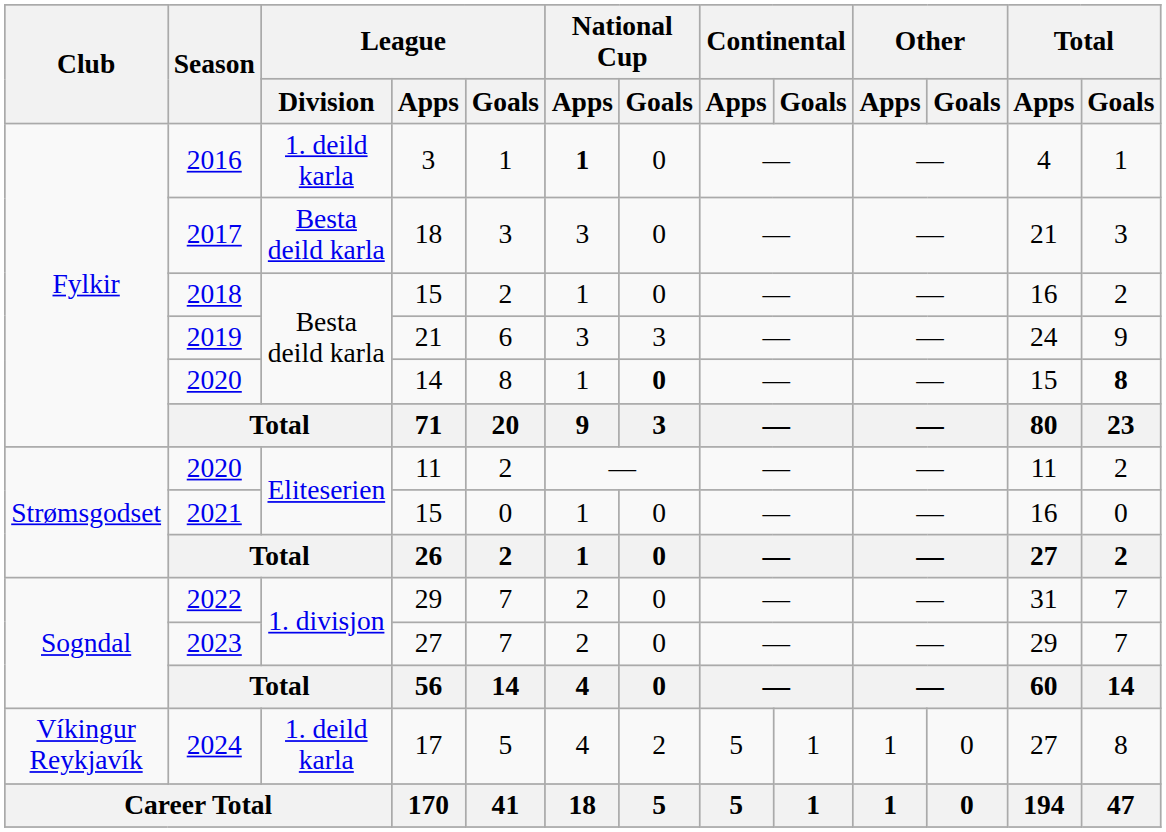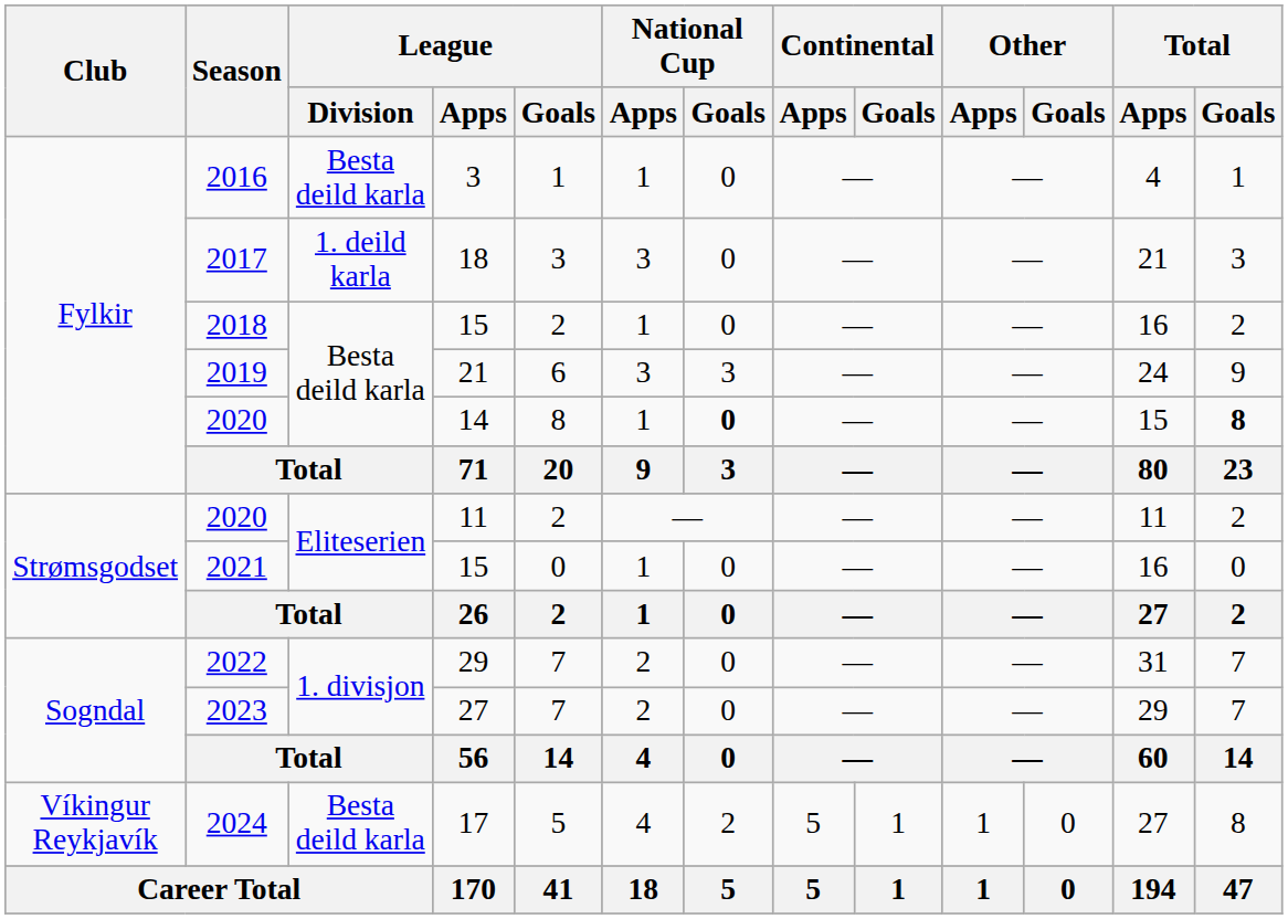2016 | League / Division: 1. deild karla -> Besta deild karla
2016 | National Cup / Apps: bold -> normal
2017 | League / Division: Besta deild karla -> 1. deild karla
2024 | League / Division: 1. deild karla -> Besta deild karla
